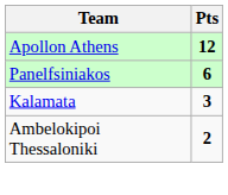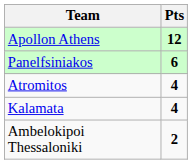+ row: Atromitos | 4
Kalamata | Pts: 3 -> 4
